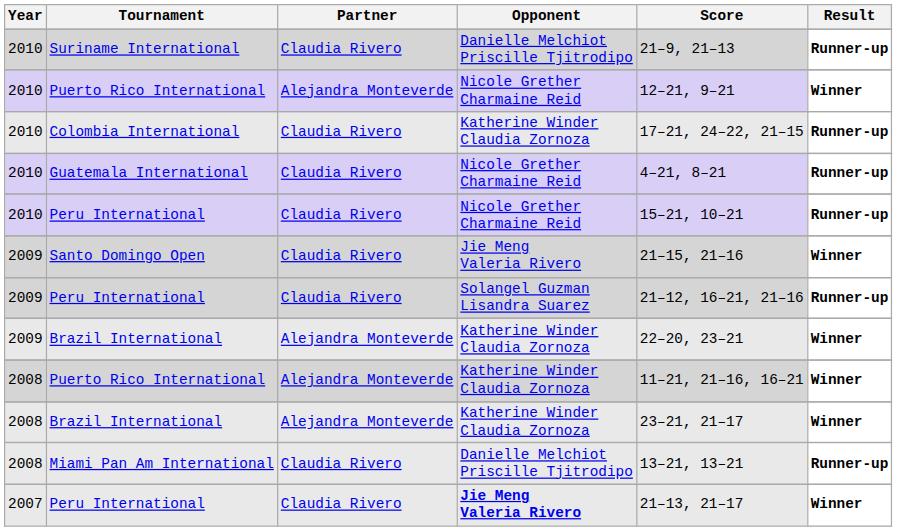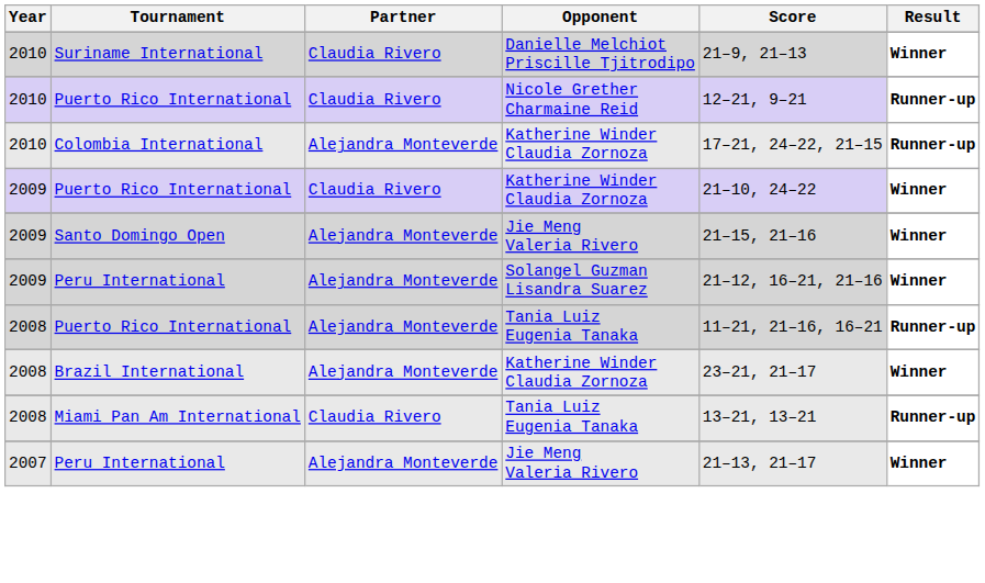Suriname International | Result: Runner-up -> Winner
2010 / Puerto Rico International | Partner: Alejandra Monteverde -> Claudia Rivero
2010 / Puerto Rico International | Result: Winner -> Runner-up
Colombia International | Partner: Claudia Rivero -> Alejandra Monteverde
- row: 2010 | Guatemala International | Claudia Rivero | Nicole Grether Charmaine Reid | 4–21, 8–21 | Runner-up
- row: 2010 | Peru International | Claudia Rivero | Nicole Grether Charmaine Reid | 15–21, 10–21 | Runner-up
+ row: 2009 | Puerto Rico International | Claudia Rivero | Katherine Winder Claudia Zornoza | 21–10, 24–22 | Winner
Santo Domingo Open | Partner: Claudia Rivero -> Alejandra Monteverde
2009 / Peru International | Partner: Claudia Rivero -> Alejandra Monteverde
2009 / Peru International | Result: Runner-up -> Winner
- row: 2009 | Brazil International | Alejandra Monteverde | Katherine Winder Claudia Zornoza | 22–20, 23–21 | Winner
2008 / Puerto Rico International | Opponent: Katherine Winder Claudia Zornoza -> Tania Luiz Eugenia Tanaka
2008 / Puerto Rico International | Result: Winner -> Runner-up
Miami Pan Am International | Opponent: Danielle Melchiot Priscille Tjitrodipo -> Tania Luiz Eugenia Tanaka
2007 / Peru International | Partner: Claudia Rivero -> Alejandra Monteverde
2007 / Peru International | Opponent: bold -> normal
